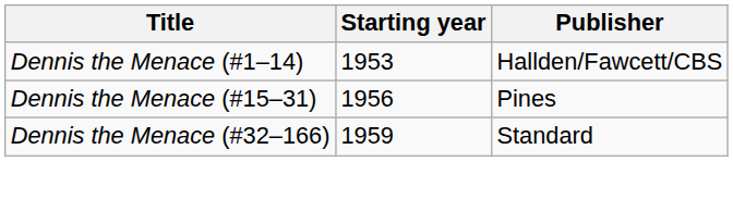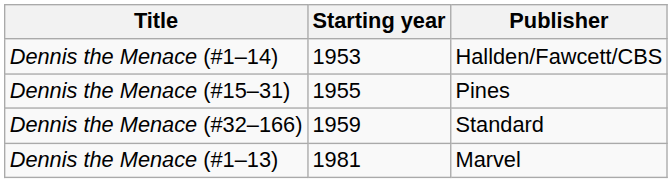Dennis the Menace (#15–31) | Starting year: 1956 -> 1955
+ row: Dennis the Menace (#1–13) | 1981 | Marvel
